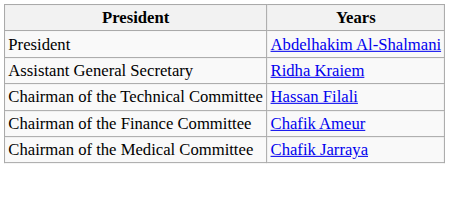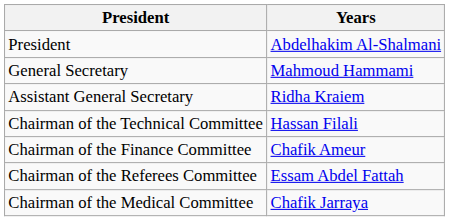+ row: General Secretary | Mahmoud Hammami
+ row: Chairman of the Referees Committee | Essam Abdel Fattah
